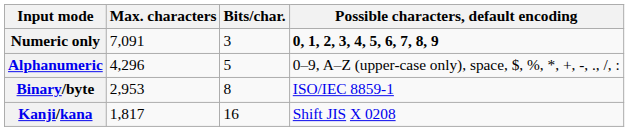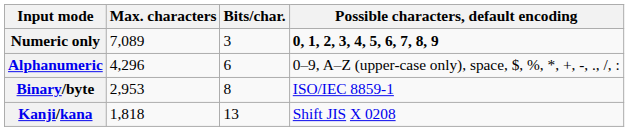Numeric only | Max. characters: 7,091 -> 7,089
Alphanumeric | Bits/char.: 5 -> 6
Kanji/kana | Max. characters: 1,817 -> 1,818
Kanji/kana | Bits/char.: 16 -> 13
